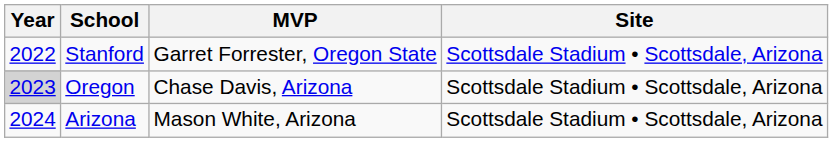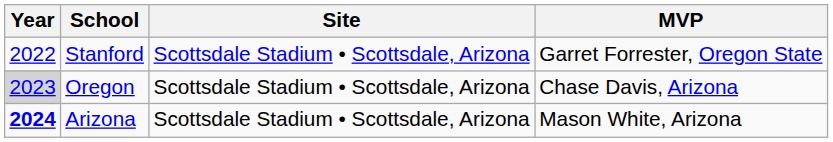columns swapped: Site <-> MVP
Arizona | Year: normal -> bold
